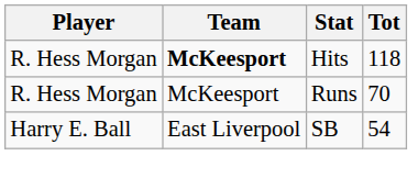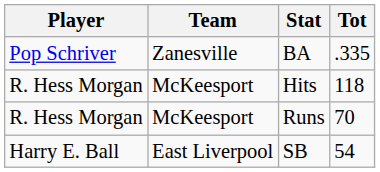+ row: Pop Schriver | Zanesville | BA | .335
Hits | Team: bold -> normal
